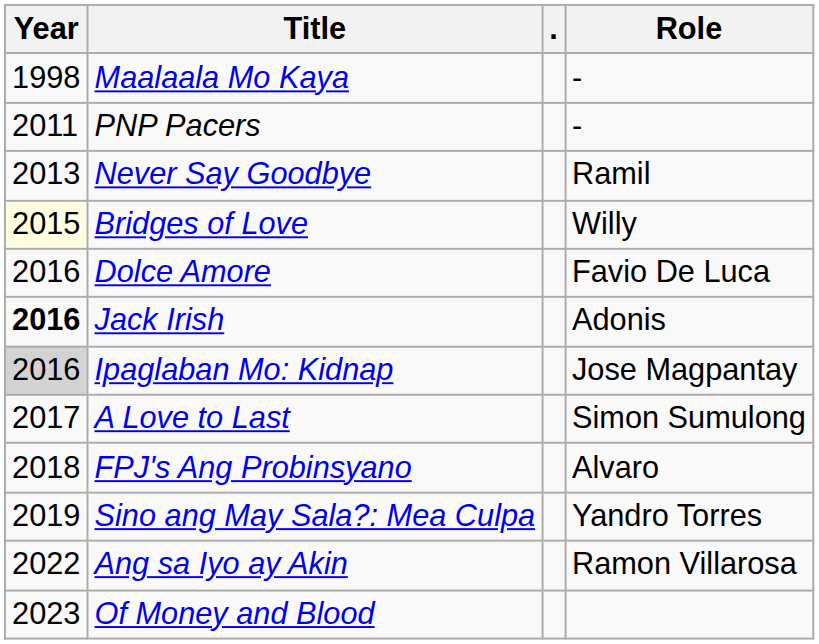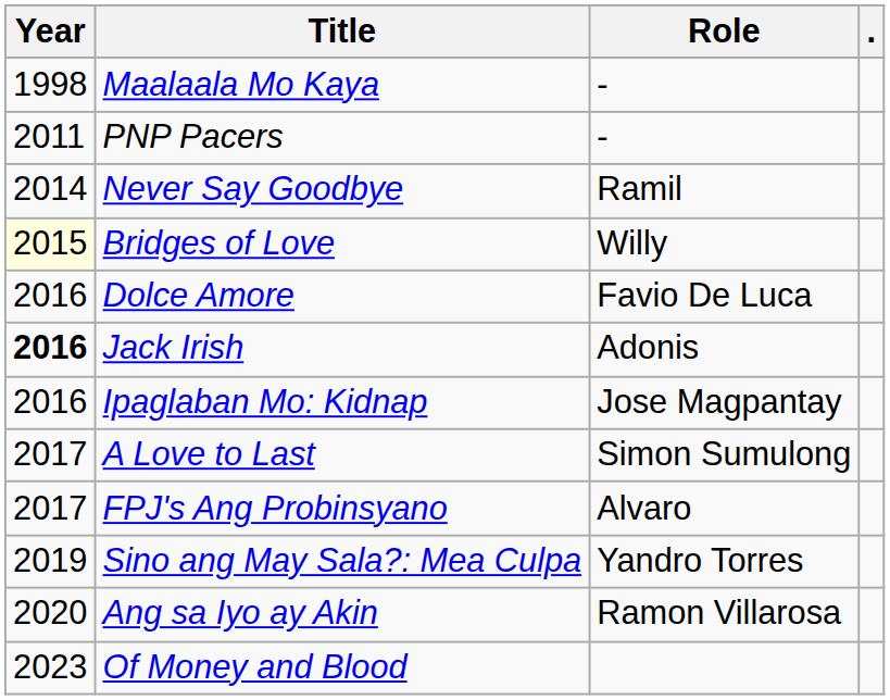columns swapped: Role <-> .
Never Say Goodbye | Year: 2013 -> 2014
Ipaglaban Mo: Kidnap | Year: lightgrey background -> no background
FPJ's Ang Probinsyano | Year: 2018 -> 2017
Ang sa Iyo ay Akin | Year: 2022 -> 2020
